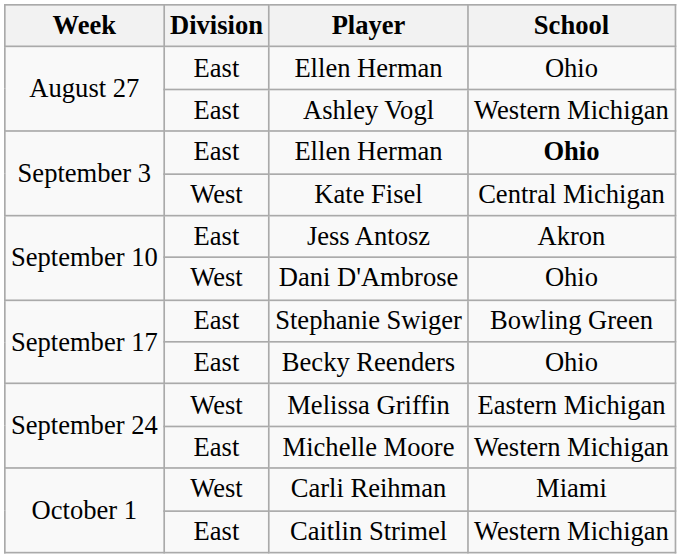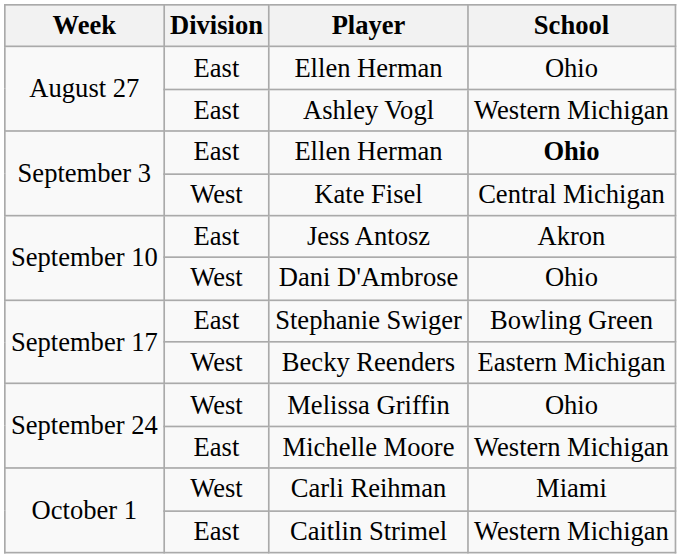Becky Reenders | Division: East -> West
Becky Reenders | School: Ohio -> Eastern Michigan
Melissa Griffin | School: Eastern Michigan -> Ohio
